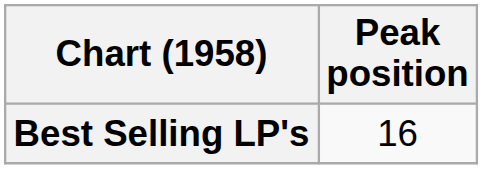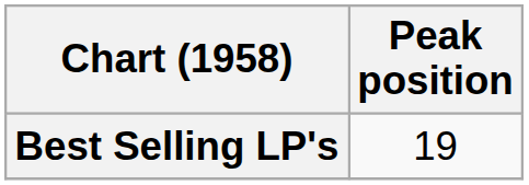Best Selling LP's | Peak position: 16 -> 19
